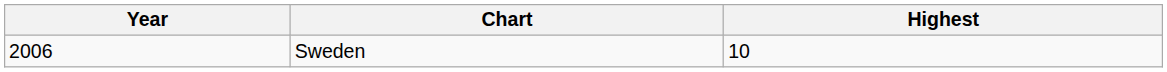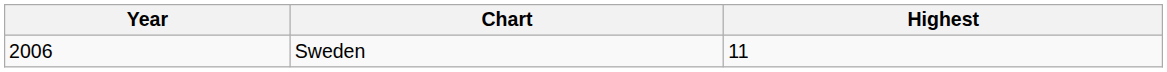Sweden | Highest: 10 -> 11
